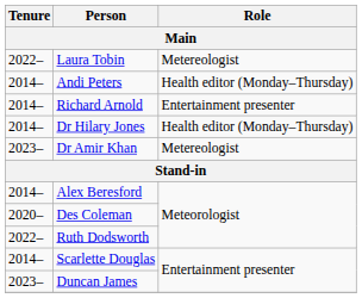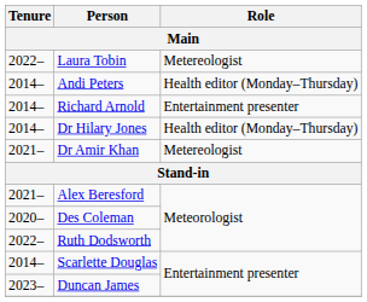Dr Amir Khan | Tenure: 2023– -> 2021–
Alex Beresford | Tenure: 2014– -> 2021–
